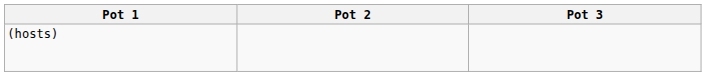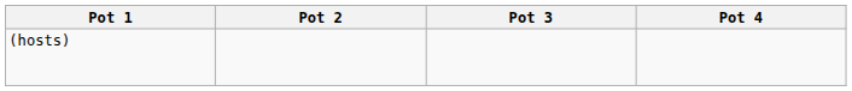+ column: Pot 4
